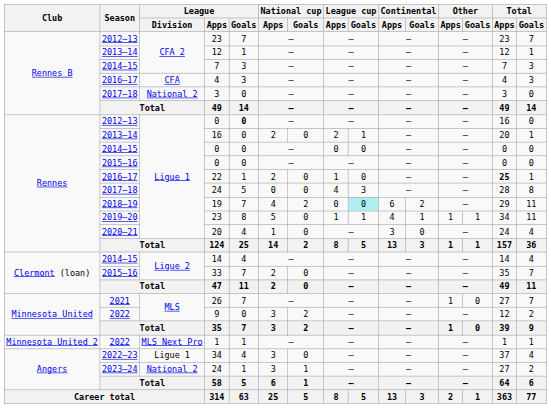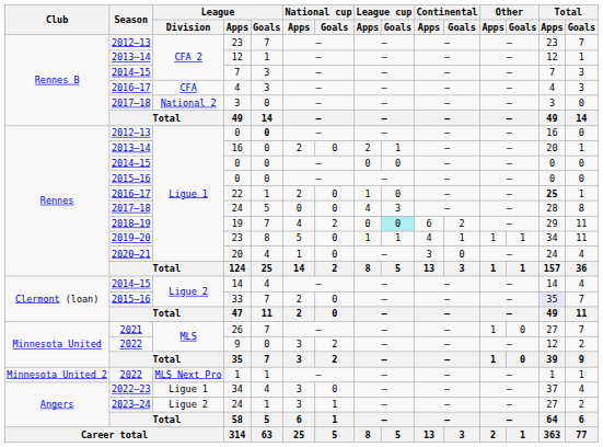33 | Total / Apps: no background -> lavender background
2023–24 / 24 | League / Division: National 2 -> Ligue 2
